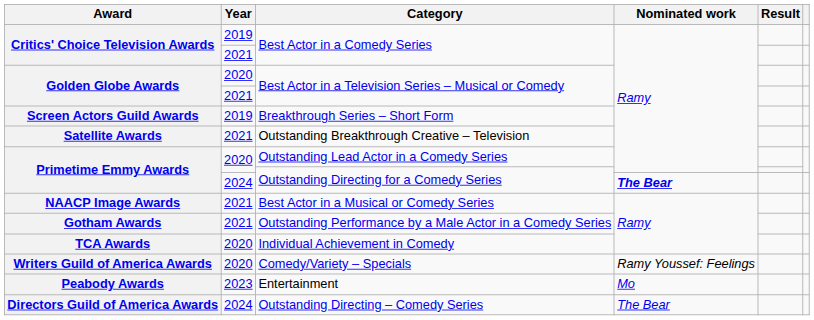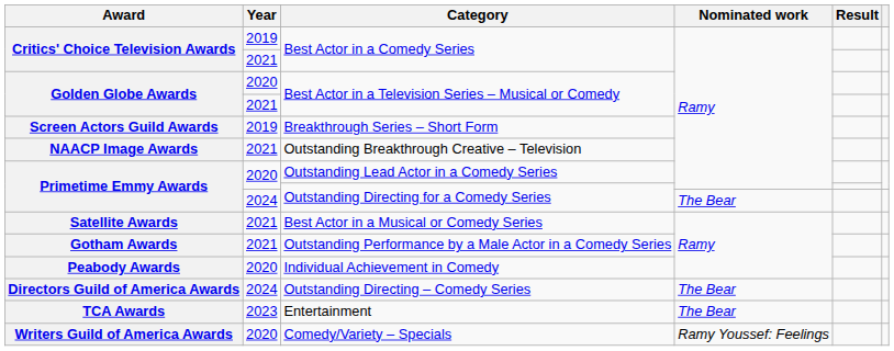Outstanding Breakthrough Creative – Television | Award: Satellite Awards -> NAACP Image Awards
2024 / Outstanding Directing for a Comedy Series | Nominated work: bold -> normal
Best Actor in a Musical or Comedy Series | Award: NAACP Image Awards -> Satellite Awards
Individual Achievement in Comedy | Award: TCA Awards -> Peabody Awards
rows swapped: Comedy/Variety – Specials <-> Outstanding Directing – Comedy Series
Entertainment | Award: Peabody Awards -> TCA Awards
Entertainment | Nominated work: Mo -> The Bear
